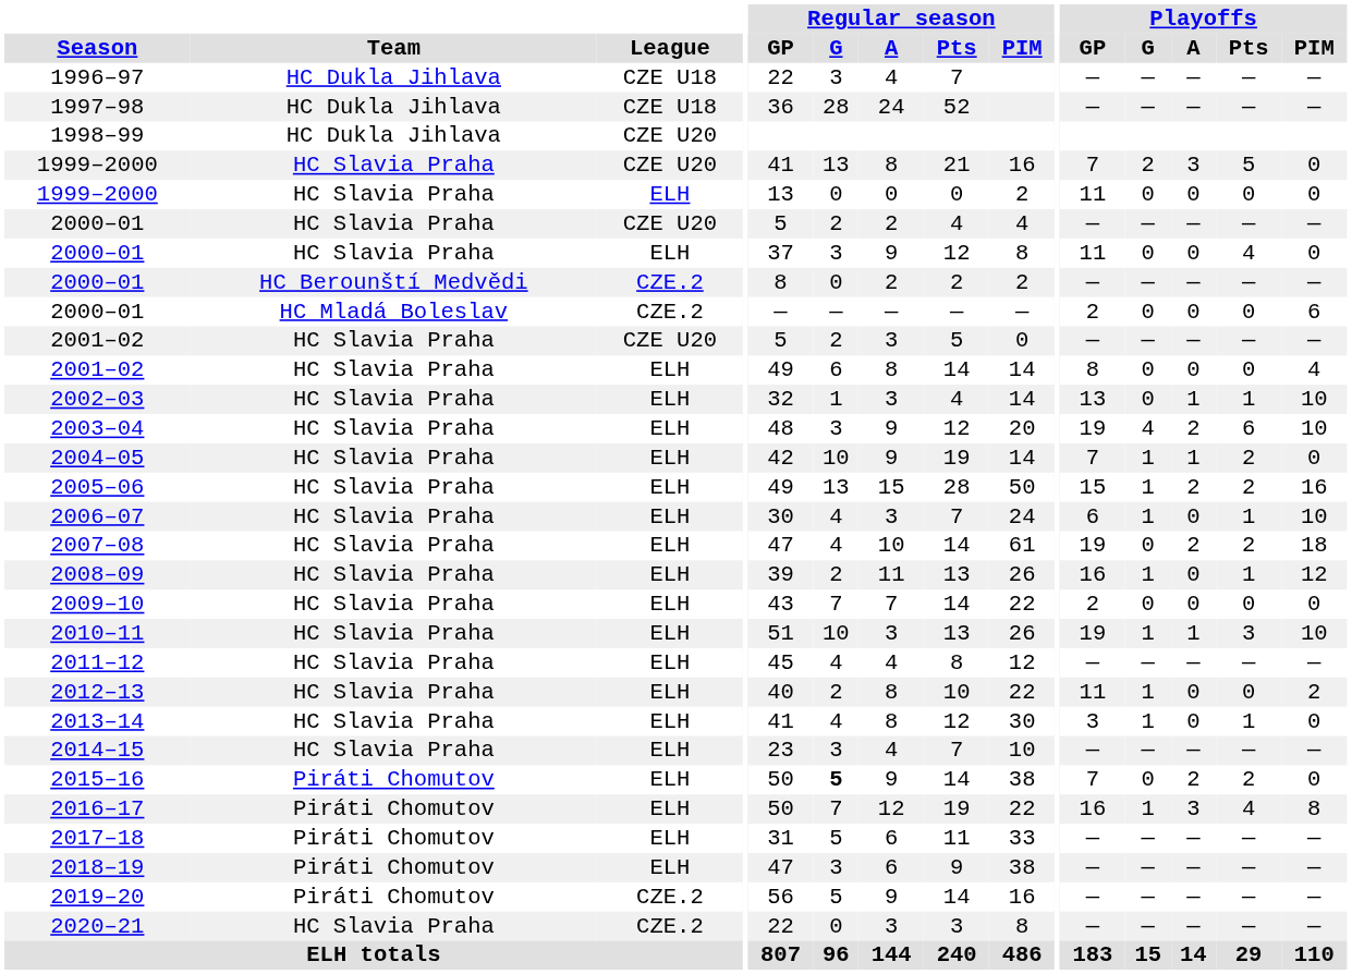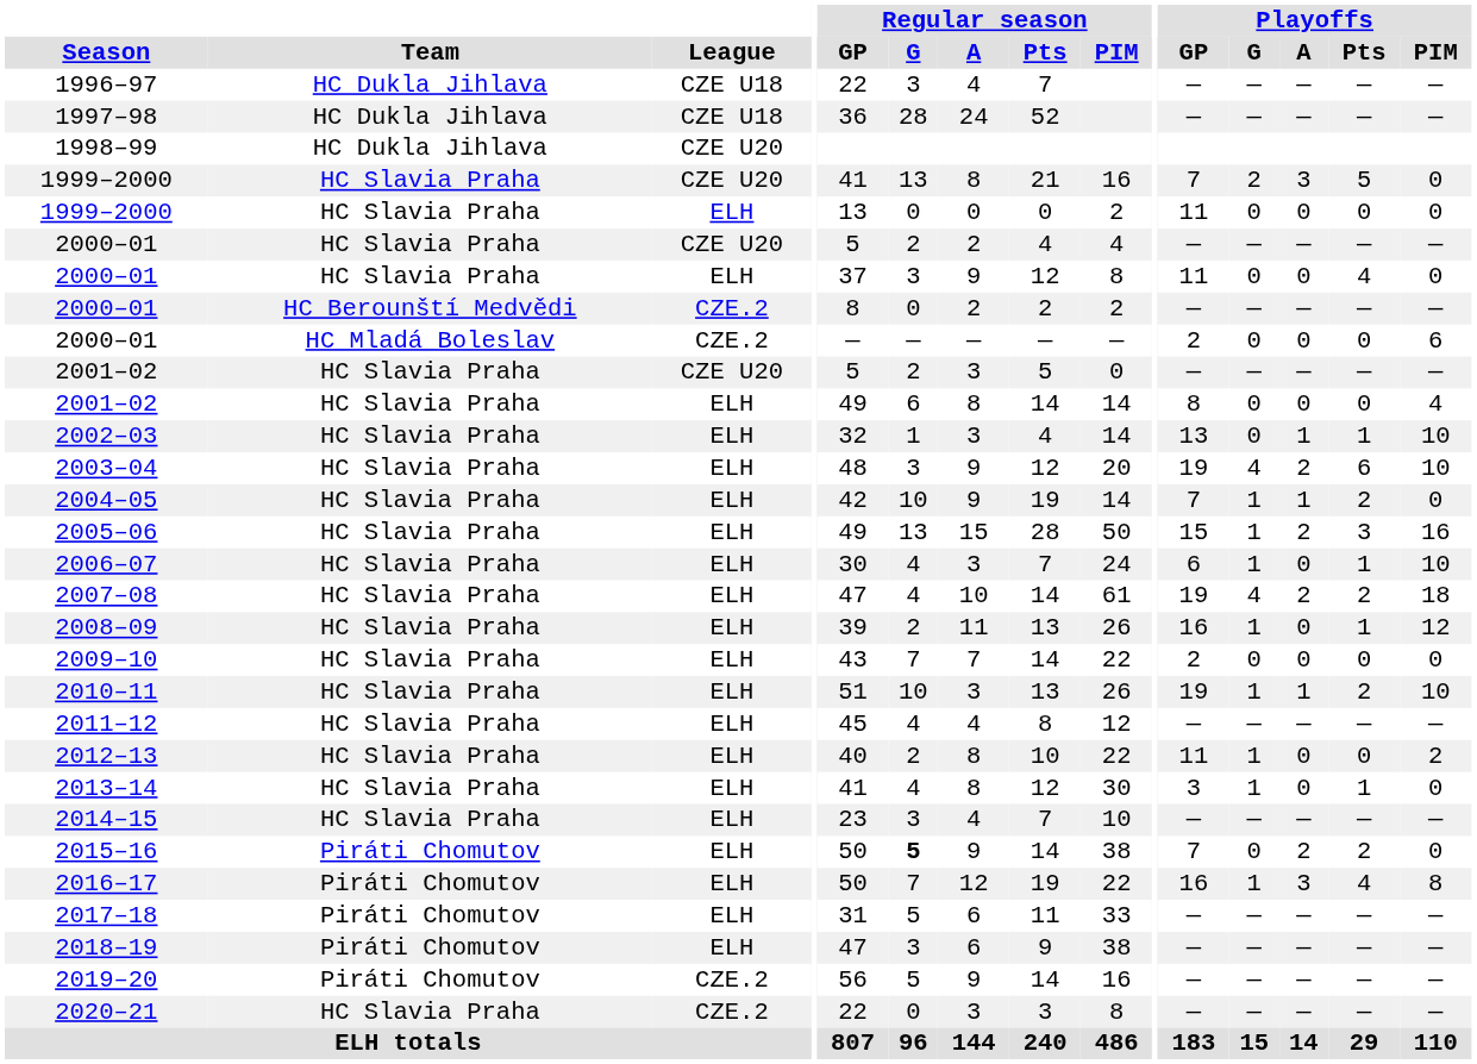2005–06 | Playoffs / Pts: 2 -> 3
2007–08 | Playoffs / G: 0 -> 4
2010–11 | Playoffs / Pts: 3 -> 2
